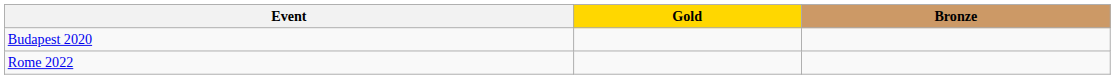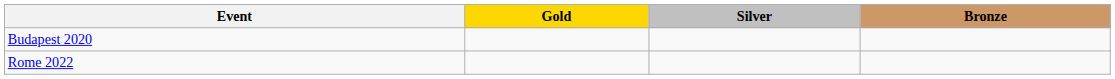+ column: Silver
